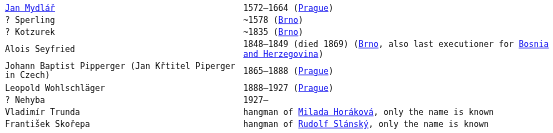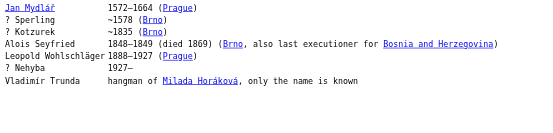- row: Johann Baptist Pipperger (Jan Křtitel Piperger in Czech) | 1865–1888 (Prague)
- row: František Skořepa | hangman of Rudolf Slánský, only the name is known
